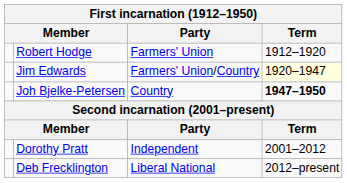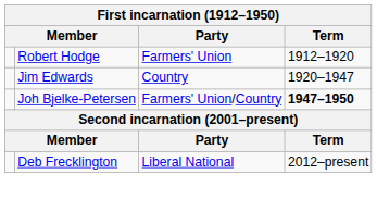Jim Edwards | Party: Farmers' Union/Country -> Country
Jim Edwards | Term: lightyellow background -> no background
Joh Bjelke-Petersen | Party: Country -> Farmers' Union/Country
- row: Dorothy Pratt | Independent | 2001–2012
